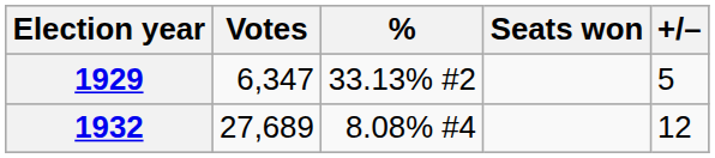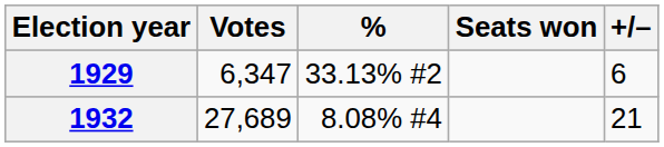1929 | +/–: 5 -> 6
1932 | +/–: 12 -> 21
